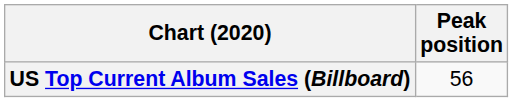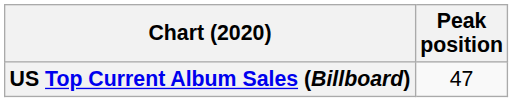US Top Current Album Sales (Billboard) | Peak position: 56 -> 47
